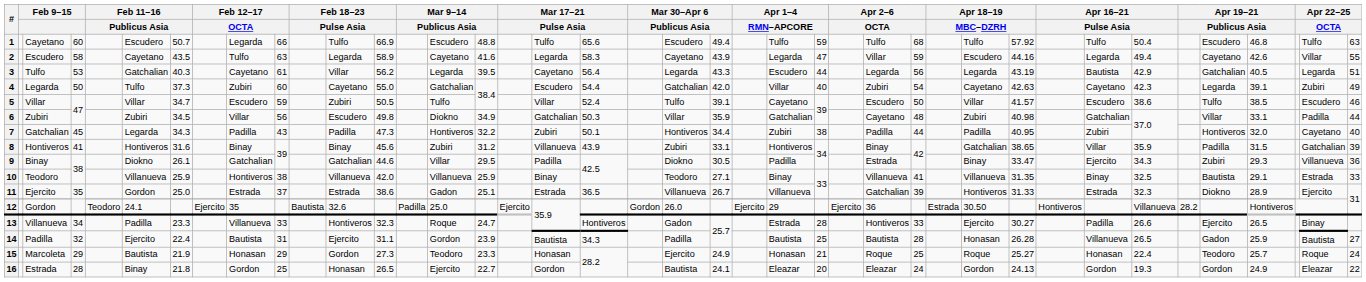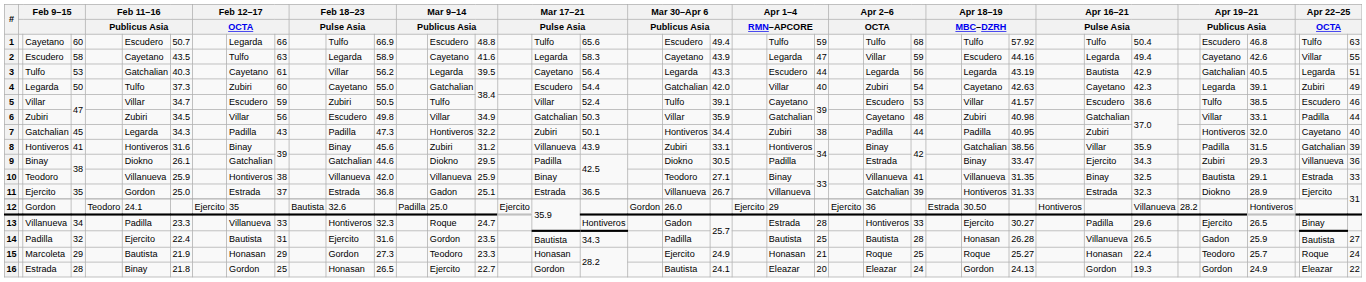5 | column 28: 50 -> 53
6 | column 15: Diokno -> Villar
8 | column 31: 38.65 -> 38.56
9 | column 15: Villar -> Diokno
11 | column 13: 38.6 -> 36.8
13 | column 34: 26.6 -> 29.6
14 | column 13: 31.1 -> 31.6
14 | column 16: 23.9 -> 23.5
